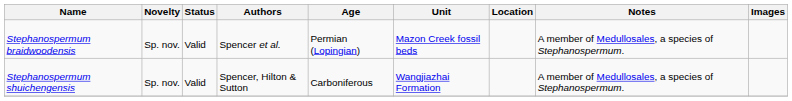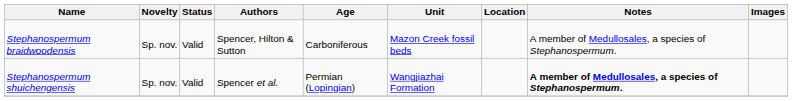Stephanospermum braidwoodensis | Authors: Spencer et al. -> Spencer, Hilton & Sutton
Stephanospermum braidwoodensis | Age: Permian (Lopingian) -> Carboniferous
Stephanospermum shuichengensis | Authors: Spencer, Hilton & Sutton -> Spencer et al.
Stephanospermum shuichengensis | Age: Carboniferous -> Permian (Lopingian)
Stephanospermum shuichengensis | Notes: normal -> bold
